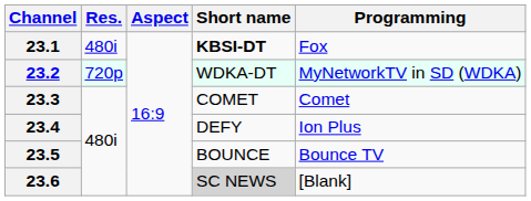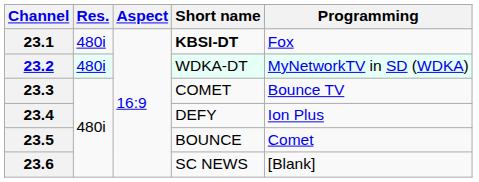23.2 | Res.: 720p -> 480i
23.3 | Programming: Comet -> Bounce TV
23.5 | Programming: Bounce TV -> Comet
23.6 | Short name: lightgrey background -> no background
